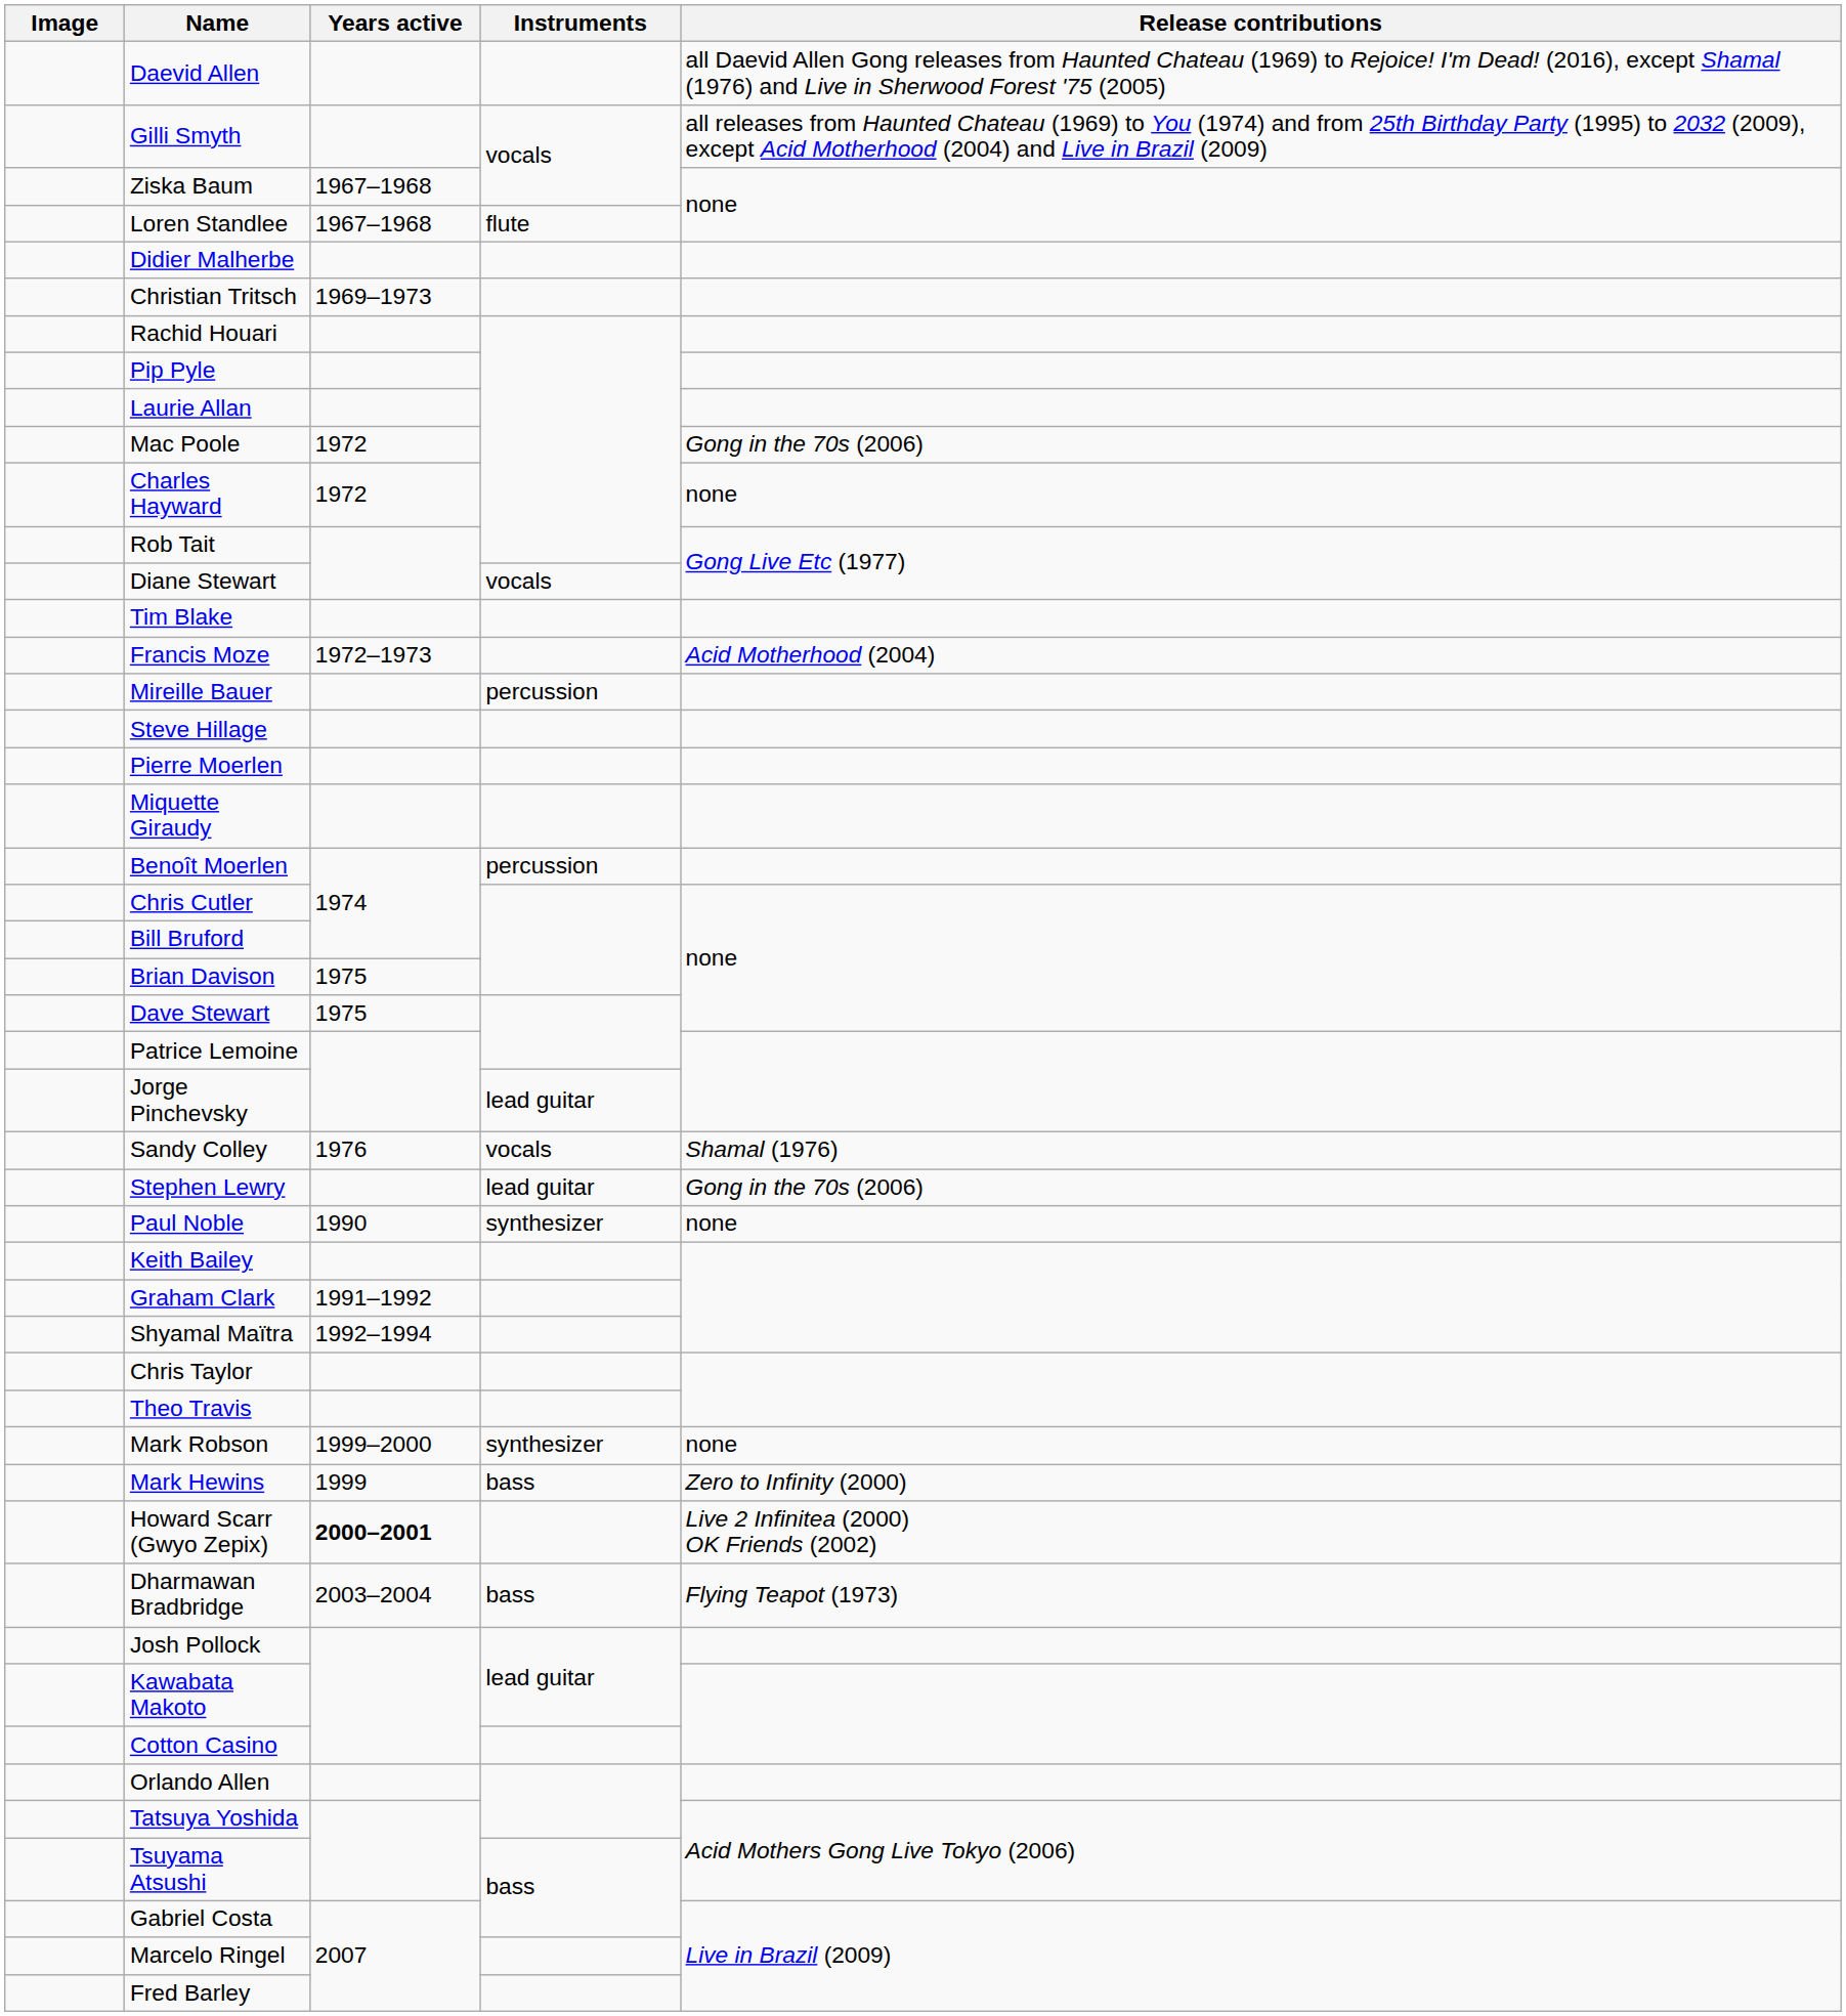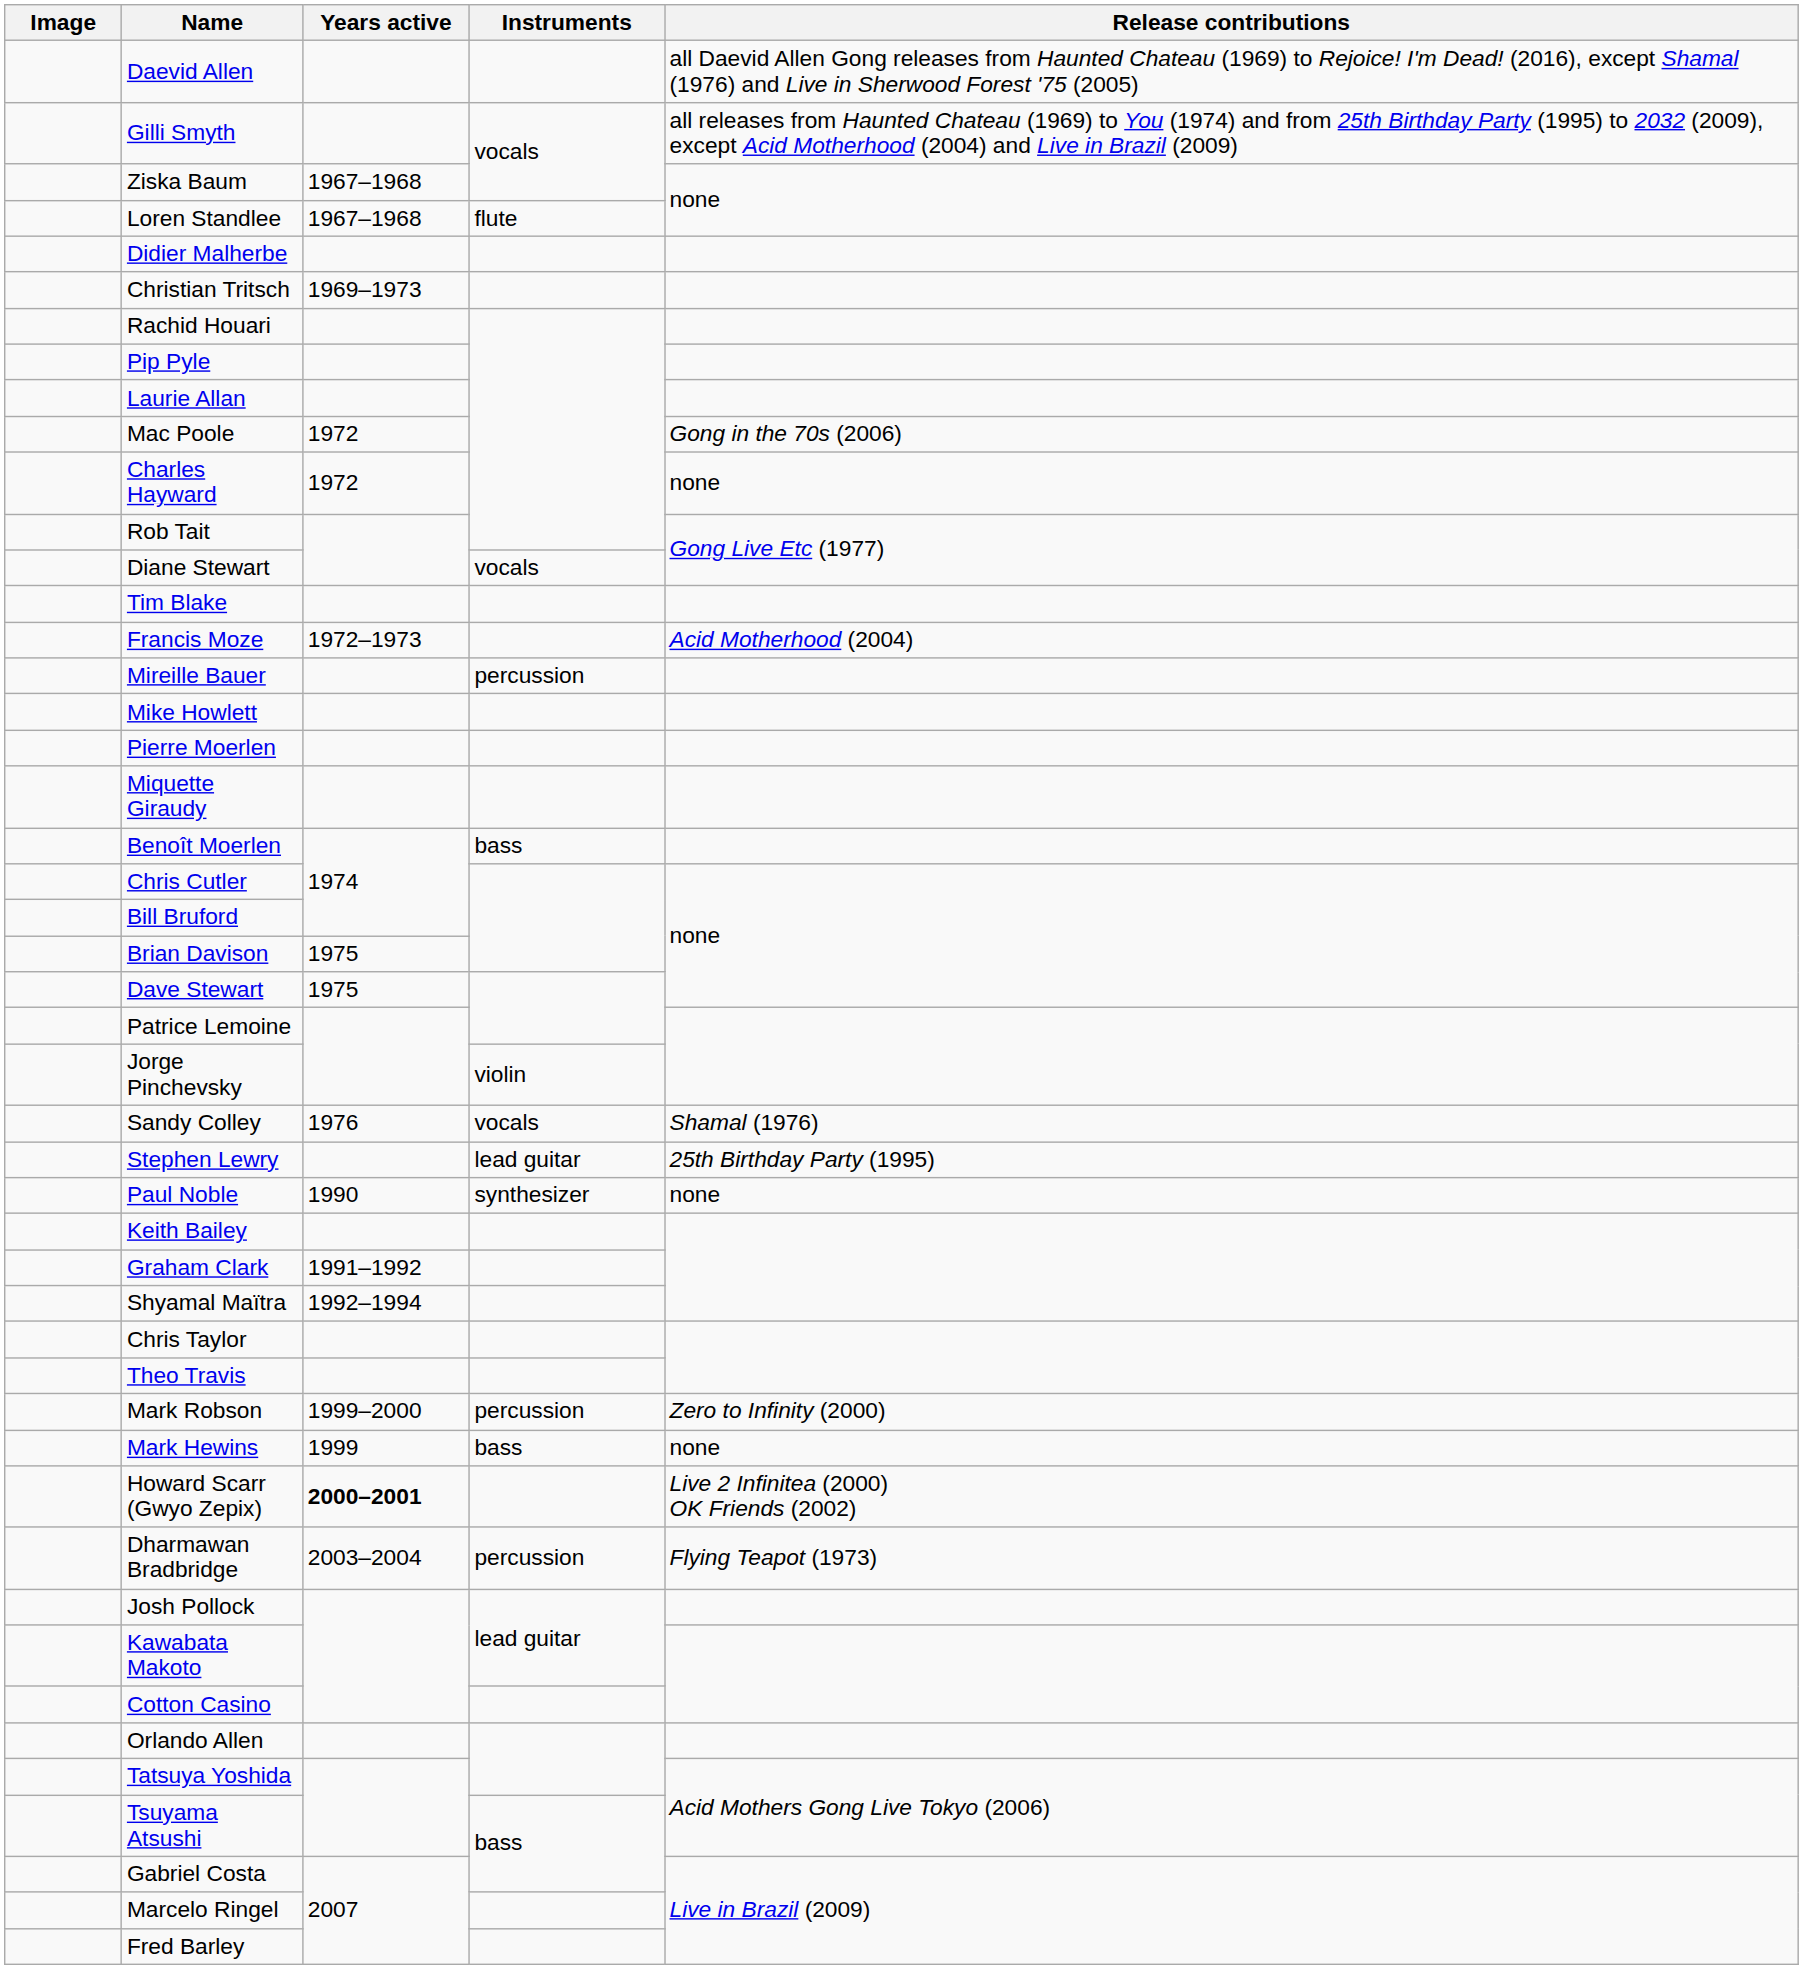- row: Steve Hillage
+ row: Mike Howlett
Benoît Moerlen | Instruments: percussion -> bass
Jorge Pinchevsky | Instruments: lead guitar -> violin
Stephen Lewry | Release contributions: Gong in the 70s (2006) -> 25th Birthday Party (1995)
Mark Robson | Instruments: synthesizer -> percussion
Mark Robson | Release contributions: none -> Zero to Infinity (2000)
Mark Hewins | Release contributions: Zero to Infinity (2000) -> none
Dharmawan Bradbridge | Instruments: bass -> percussion
